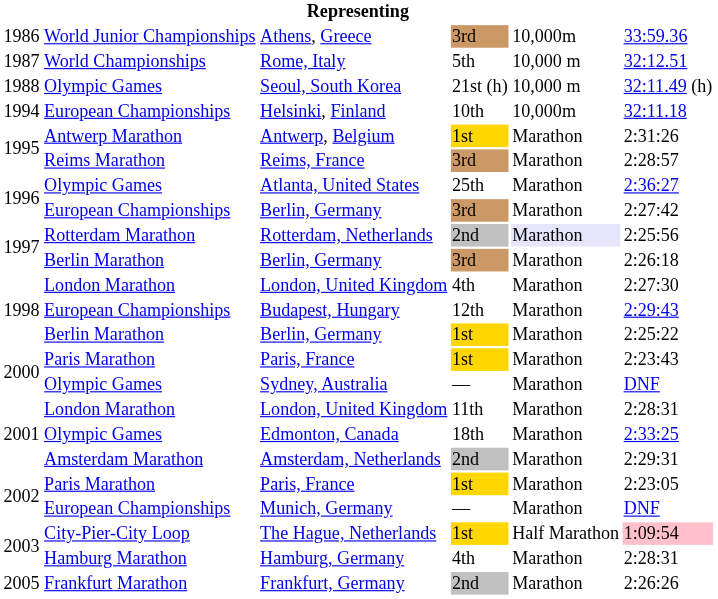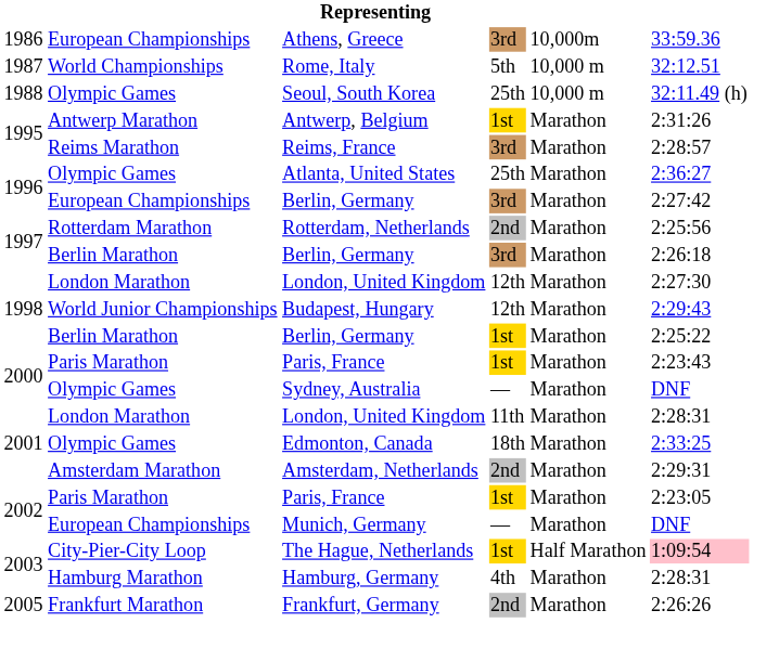Athens, Greece | column 2: World Junior Championships -> European Championships
Seoul, South Korea | column 4: 21st (h) -> 25th
- row: 1994 | European Championships | Helsinki, Finland | 10th | 10,000m | 32:11.18
Rotterdam, Netherlands | column 5: lavender background -> no background
1998 / London, United Kingdom | column 4: 4th -> 12th
Budapest, Hungary | column 2: European Championships -> World Junior Championships
